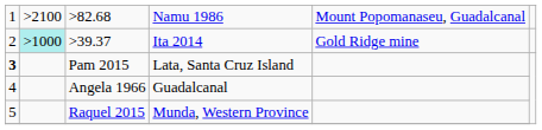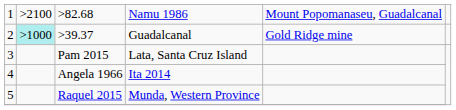>39.37 | column 4: Ita 2014 -> Guadalcanal
Pam 2015 | column 1: bold -> normal
Angela 1966 | column 4: Guadalcanal -> Ita 2014
